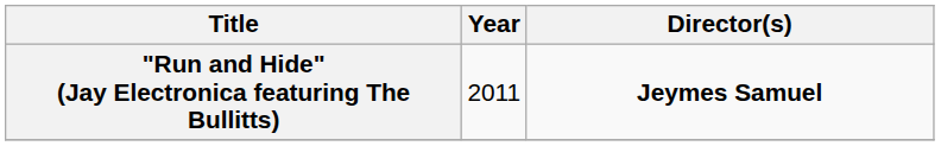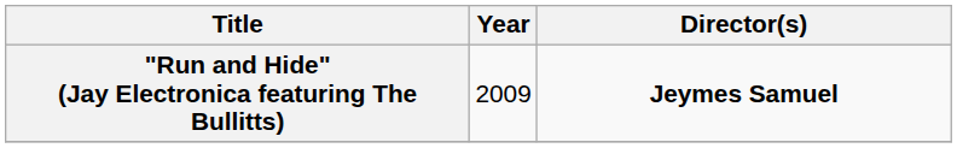"Run and Hide" (Jay Electronica featuring The Bullitts) | Year: 2011 -> 2009
